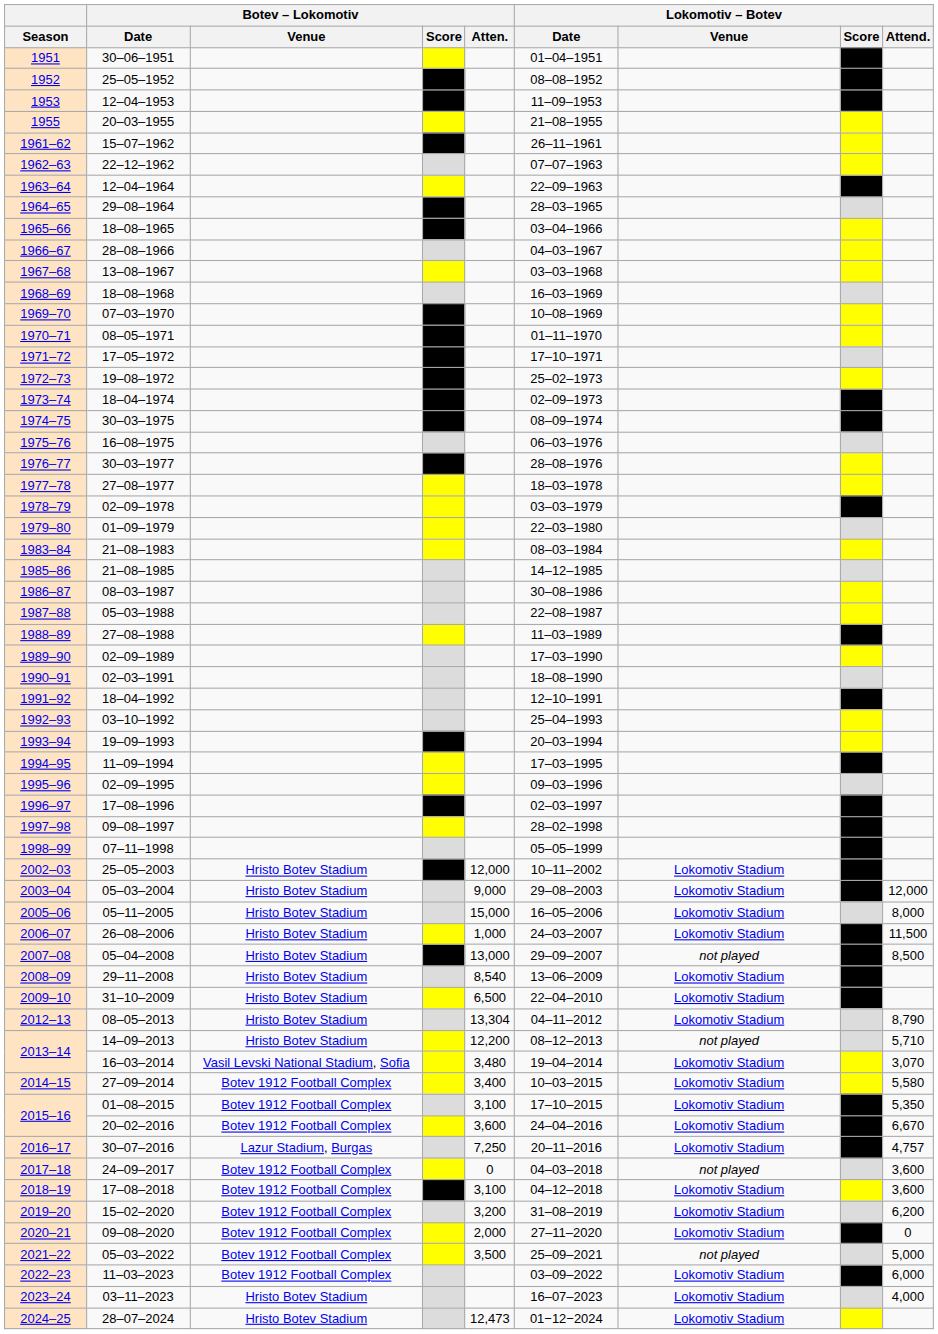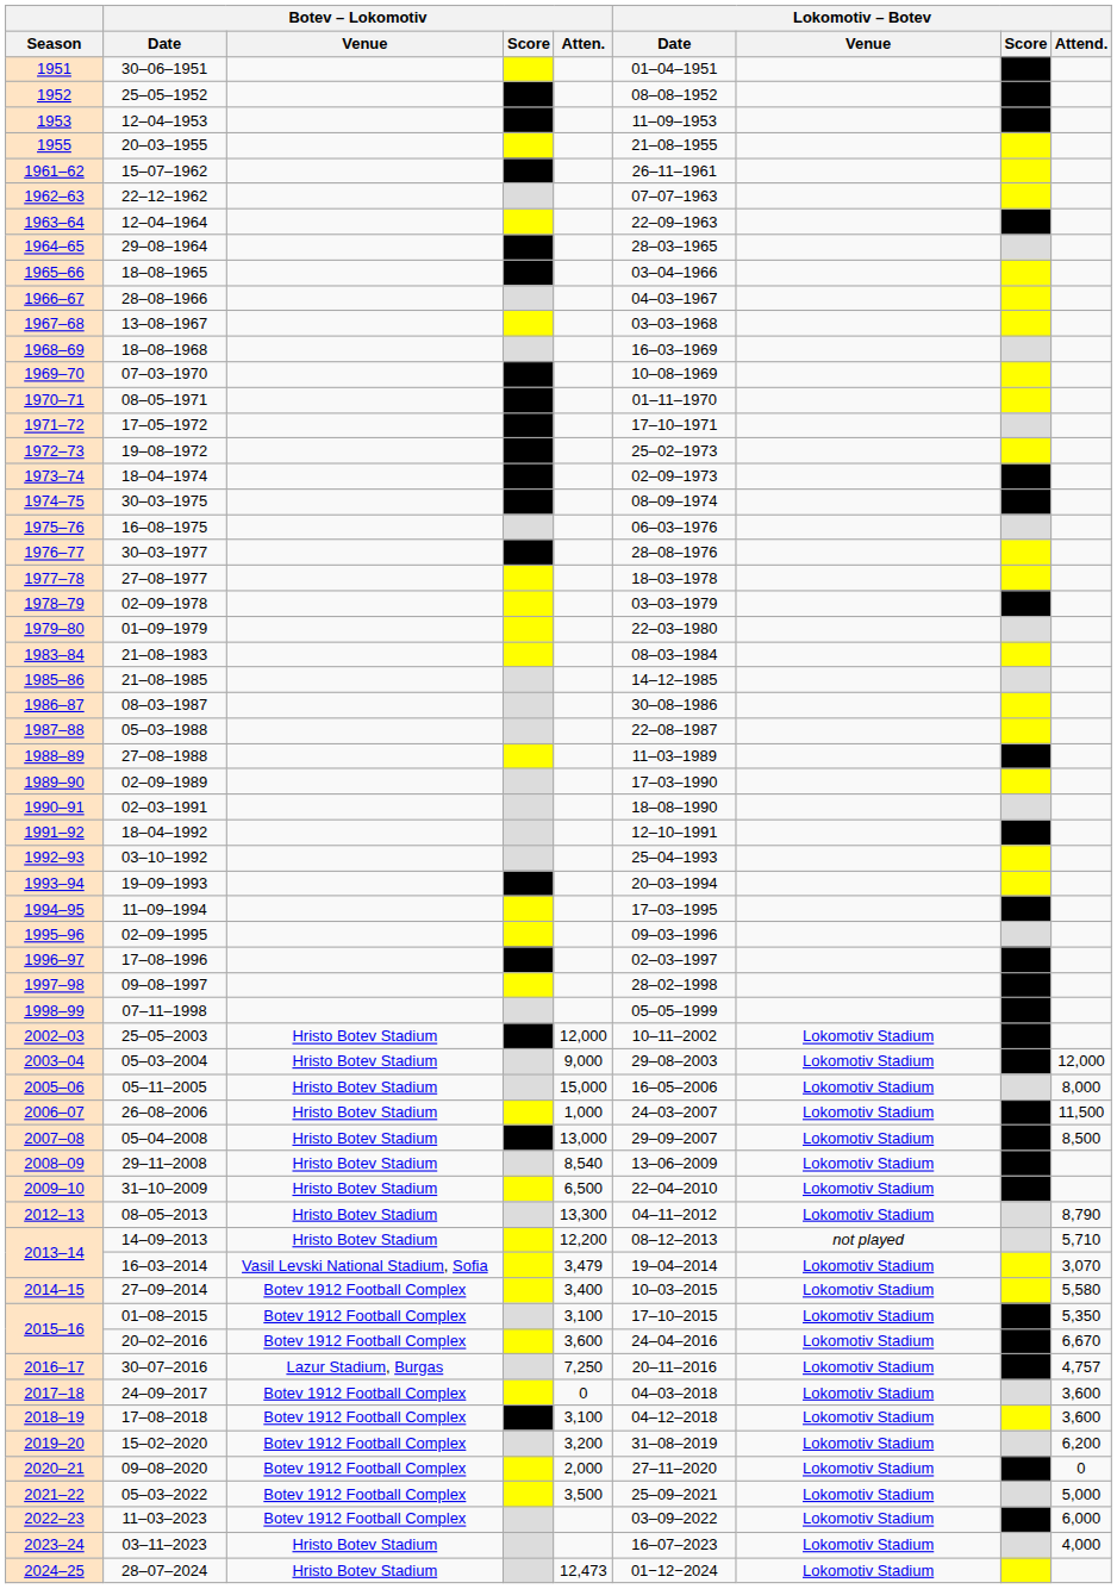05–04–2008 | Lokomotiv – Botev / Venue: not played -> Lokomotiv Stadium
08–05–2013 | Botev – Lokomotiv / Atten.: 13,304 -> 13,300
16–03–2014 | Botev – Lokomotiv / Atten.: 3,480 -> 3,479
24–09–2017 | Lokomotiv – Botev / Venue: not played -> Lokomotiv Stadium
05–03–2022 | Lokomotiv – Botev / Venue: not played -> Lokomotiv Stadium
